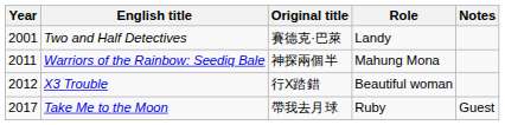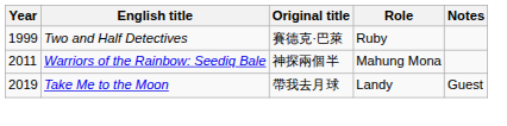Two and Half Detectives | Year: 2001 -> 1999
Two and Half Detectives | Role: Landy -> Ruby
- row: 2012 | X3 Trouble | 行X踏錯 | Beautiful woman
Take Me to the Moon | Year: 2017 -> 2019
Take Me to the Moon | Role: Ruby -> Landy
